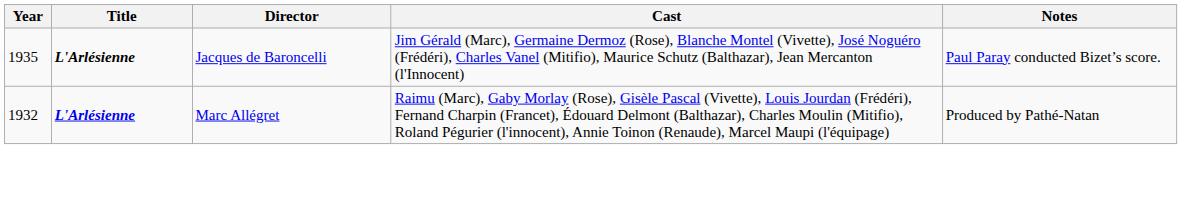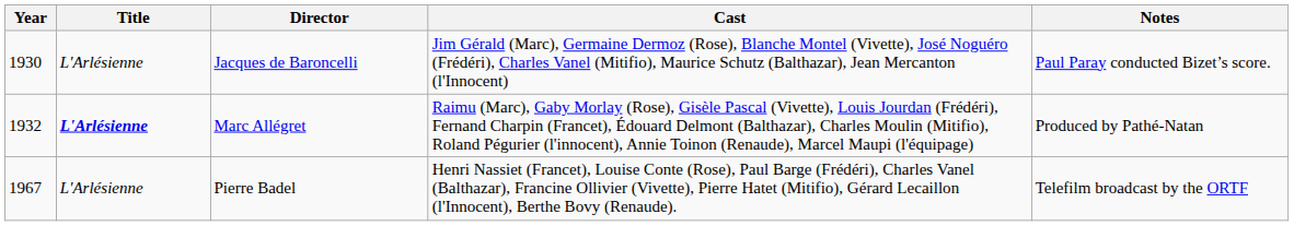Jacques de Baroncelli | Year: 1935 -> 1930
Jacques de Baroncelli | Title: bold -> normal
+ row: 1967 | L'Arlésienne | Pierre Badel | Henri Nassiet (Francet), Louise Conte (Rose), Paul Barge (Frédéri), Charles Vanel (Balthazar), Francine Ollivier (Vivette), Pierre Hatet (Mitifio), Gérard Lecaillon (l'Innocent), Berthe Bovy (Renaude). | Telefilm broadcast by the ORTF
